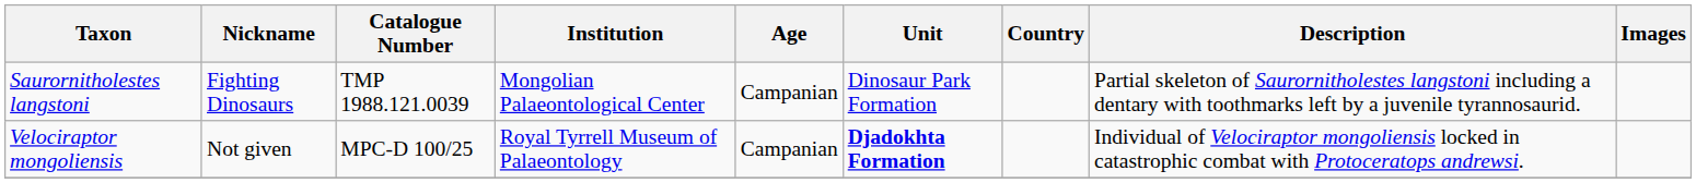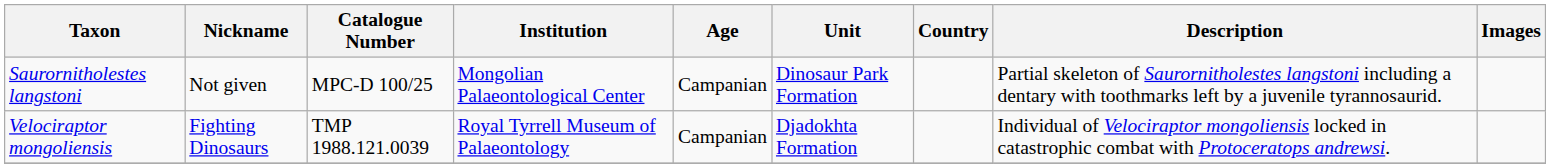Saurornitholestes langstoni | Nickname: Fighting Dinosaurs -> Not given
Saurornitholestes langstoni | Catalogue Number: TMP 1988.121.0039 -> MPC-D 100/25
Velociraptor mongoliensis | Nickname: Not given -> Fighting Dinosaurs
Velociraptor mongoliensis | Catalogue Number: MPC-D 100/25 -> TMP 1988.121.0039
Velociraptor mongoliensis | Unit: bold -> normal
